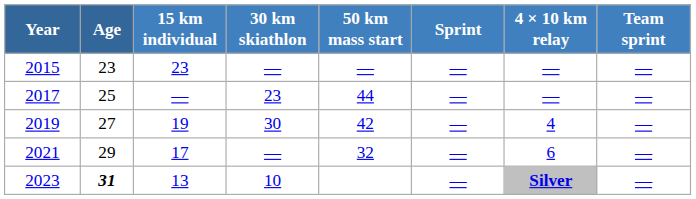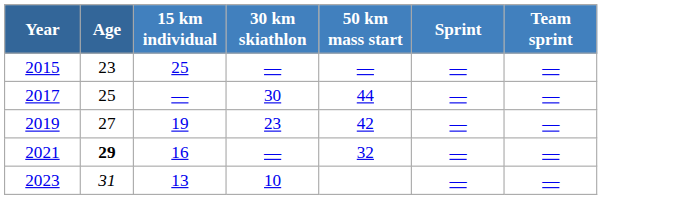- column: 4 × 10 km relay | — | — | 4 | 6 | Silver
2015 | 15 km individual: 23 -> 25
2017 | 30 km skiathlon: 23 -> 30
2019 | 30 km skiathlon: 30 -> 23
2021 | Age: normal -> bold
2021 | 15 km individual: 17 -> 16
2023 | Age: bold -> normal
